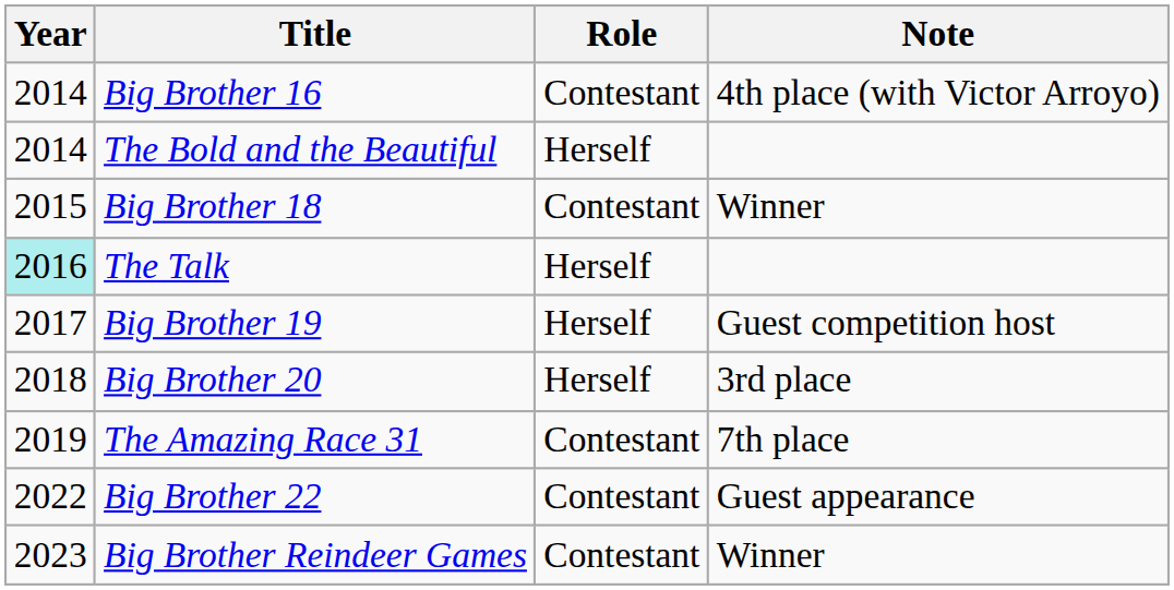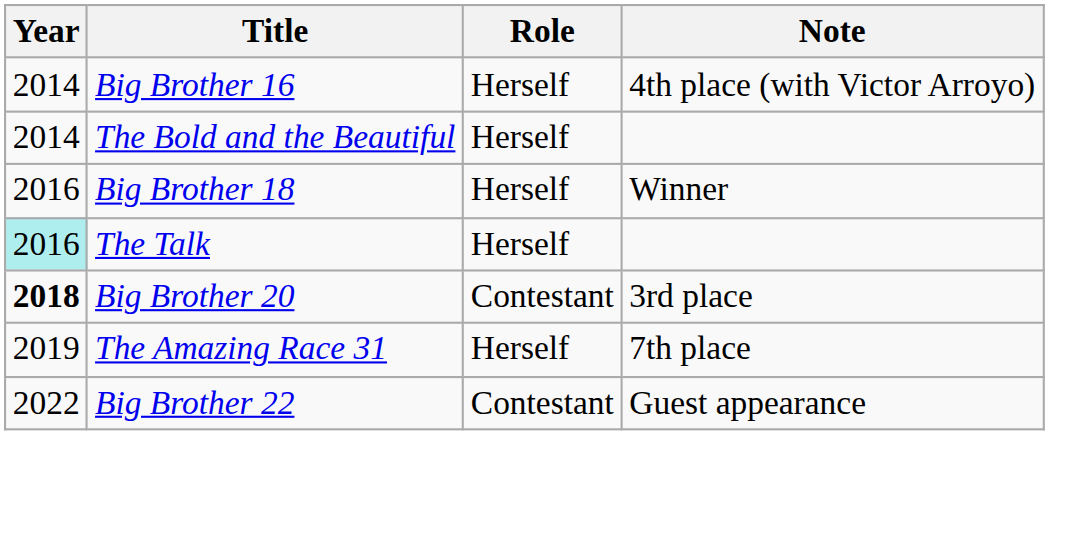Big Brother 16 | Role: Contestant -> Herself
Big Brother 18 | Year: 2015 -> 2016
Big Brother 18 | Role: Contestant -> Herself
- row: 2017 | Big Brother 19 | Herself | Guest competition host
Big Brother 20 | Year: normal -> bold
Big Brother 20 | Role: Herself -> Contestant
The Amazing Race 31 | Role: Contestant -> Herself
- row: 2023 | Big Brother Reindeer Games | Contestant | Winner
